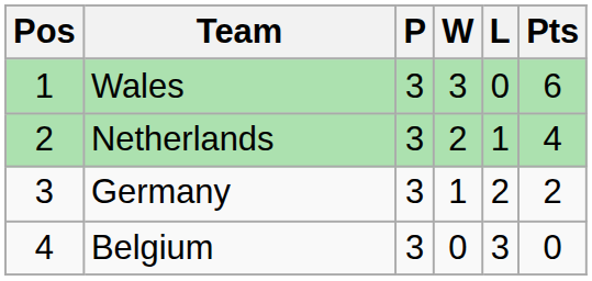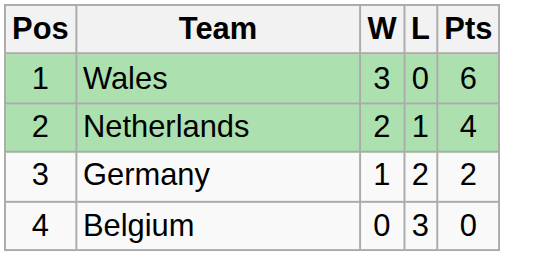- column: P | 3 | 3 | 3 | 3
